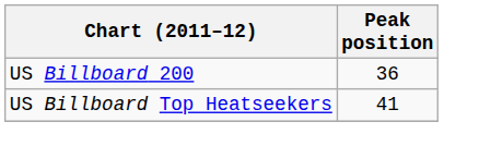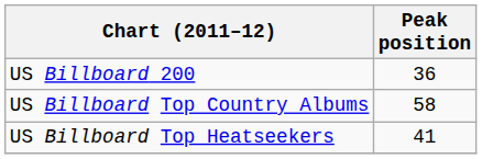+ row: US Billboard Top Country Albums | 58
